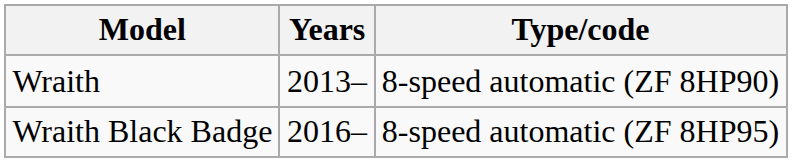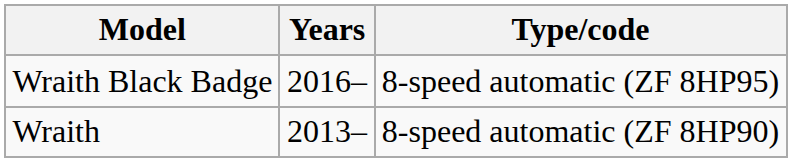rows swapped: Wraith <-> Wraith Black Badge
